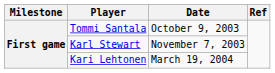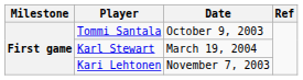Karl Stewart | Date: November 7, 2003 -> March 19, 2004
Kari Lehtonen | Date: March 19, 2004 -> November 7, 2003
